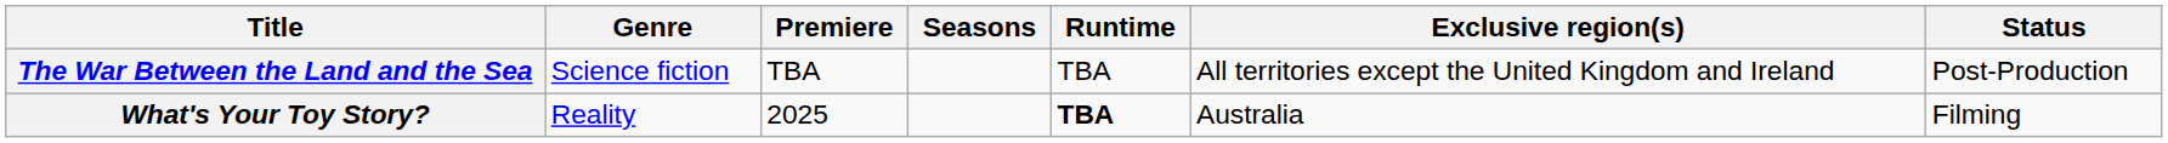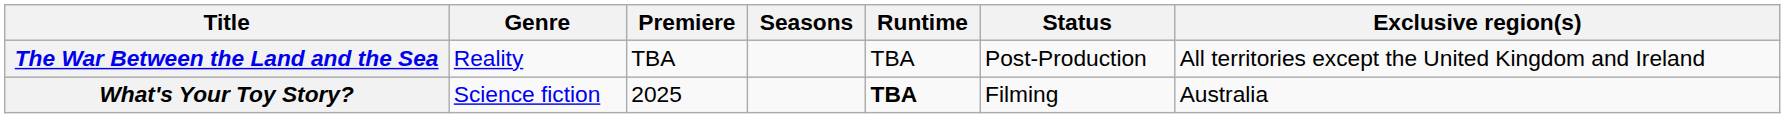columns swapped: Exclusive region(s) <-> Status
The War Between the Land and the Sea | Genre: Science fiction -> Reality
What's Your Toy Story? | Genre: Reality -> Science fiction
